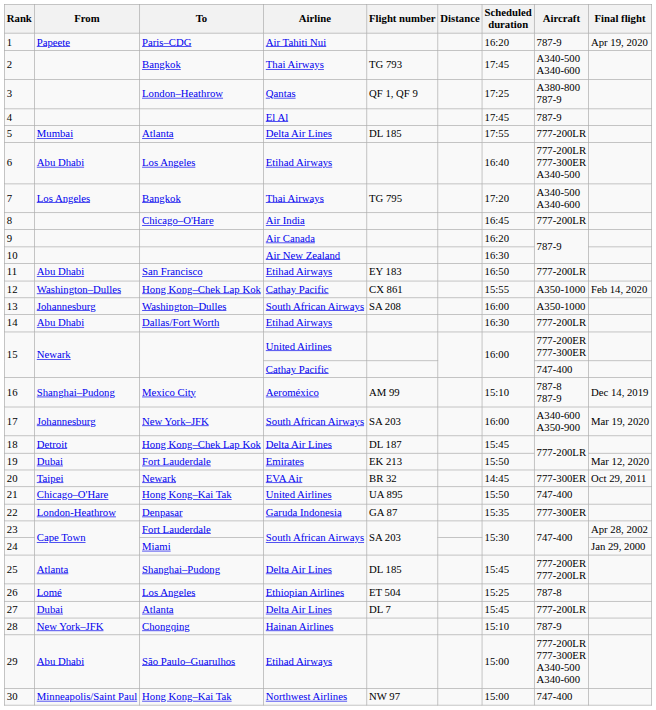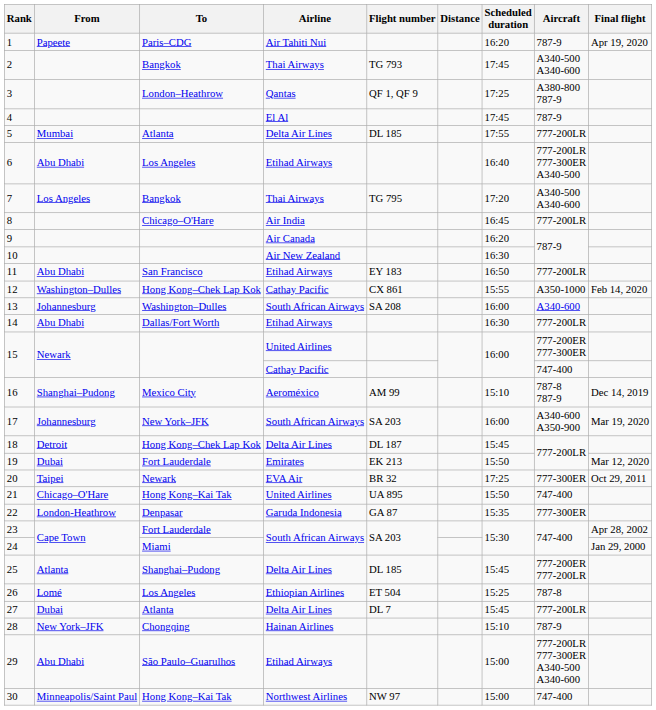13 | Aircraft: A350-1000 -> A340-600
20 | Scheduled duration: 14:45 -> 17:25
